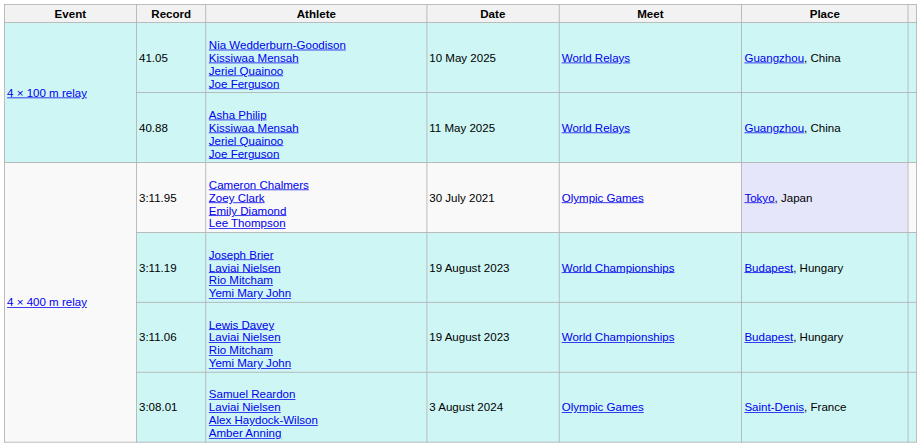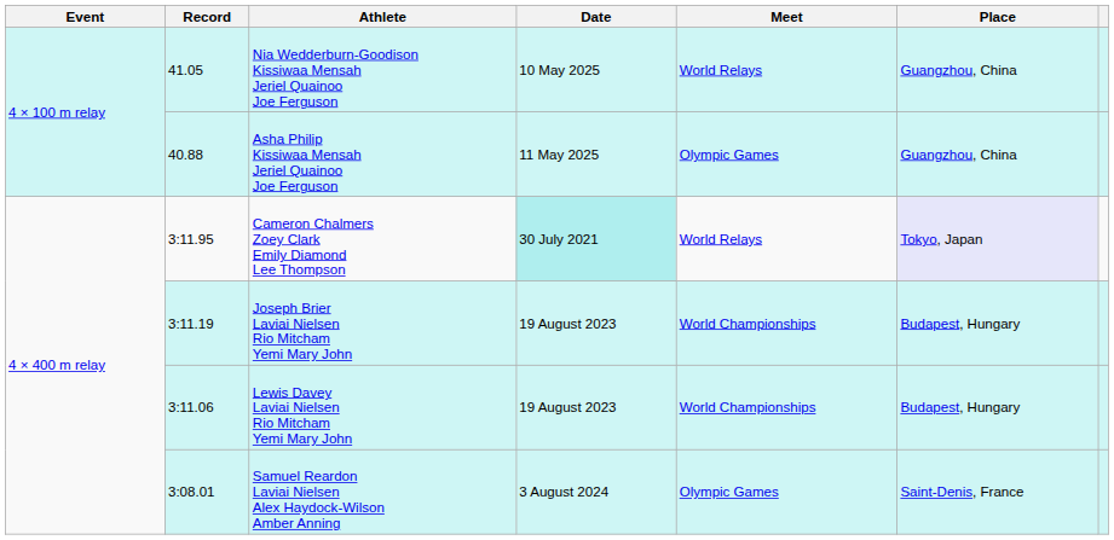Asha Philip Kissiwaa Mensah Jeriel Quainoo Joe Ferguson | Meet: World Relays -> Olympic Games
Cameron Chalmers Zoey Clark Emily Diamond Lee Thompson | Date: no background -> paleturquoise background
Cameron Chalmers Zoey Clark Emily Diamond Lee Thompson | Meet: Olympic Games -> World Relays
